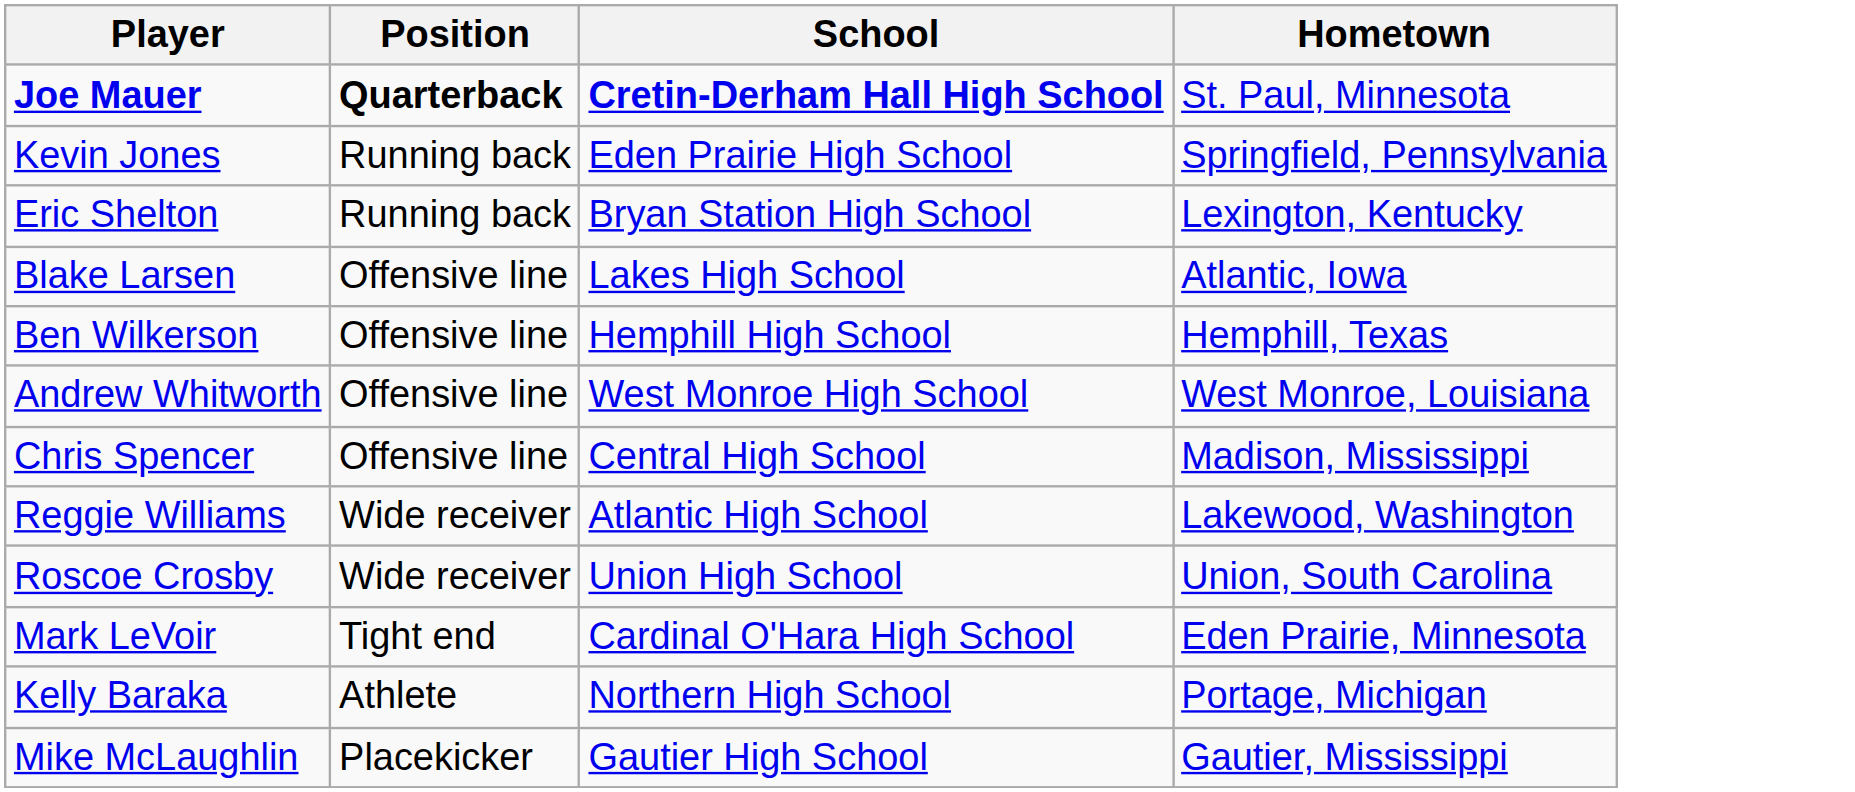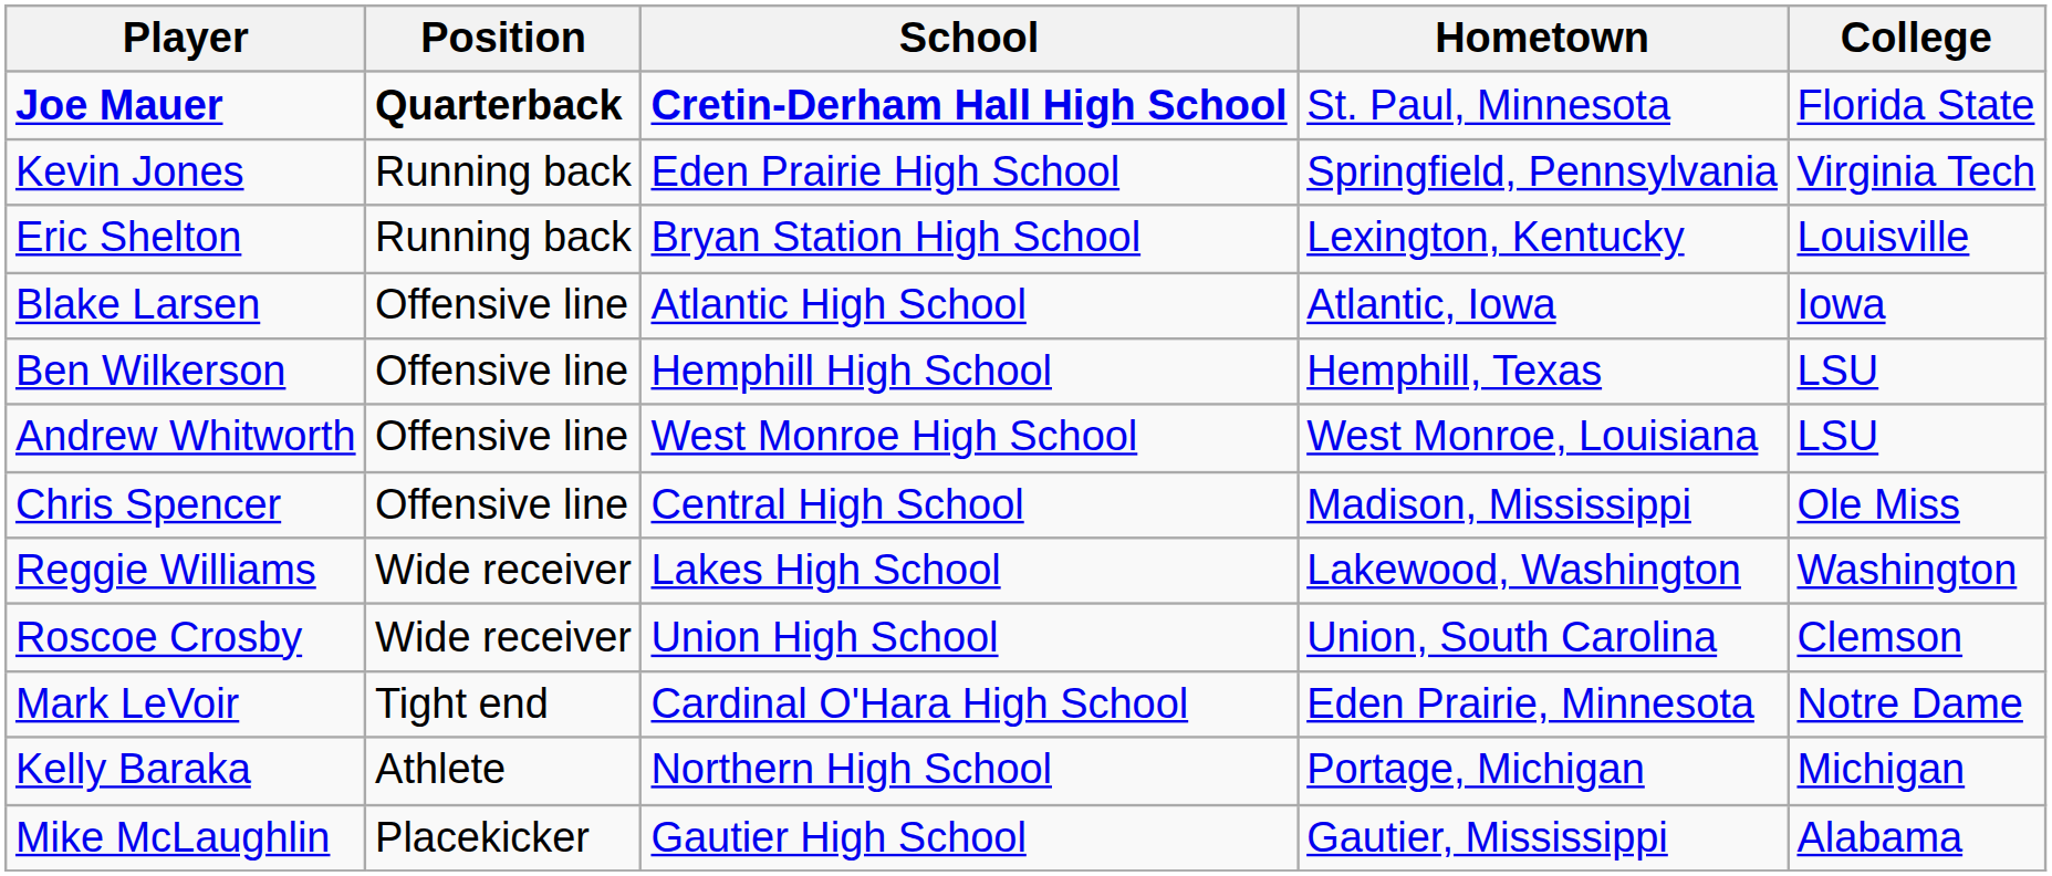+ column: College | Florida State | Virginia Tech | Louisville | Iowa | LSU | LSU | Ole Miss | Washington | Clemson | Notre Dame | Michigan | Alabama
Blake Larsen | School: Lakes High School -> Atlantic High School
Reggie Williams | School: Atlantic High School -> Lakes High School
